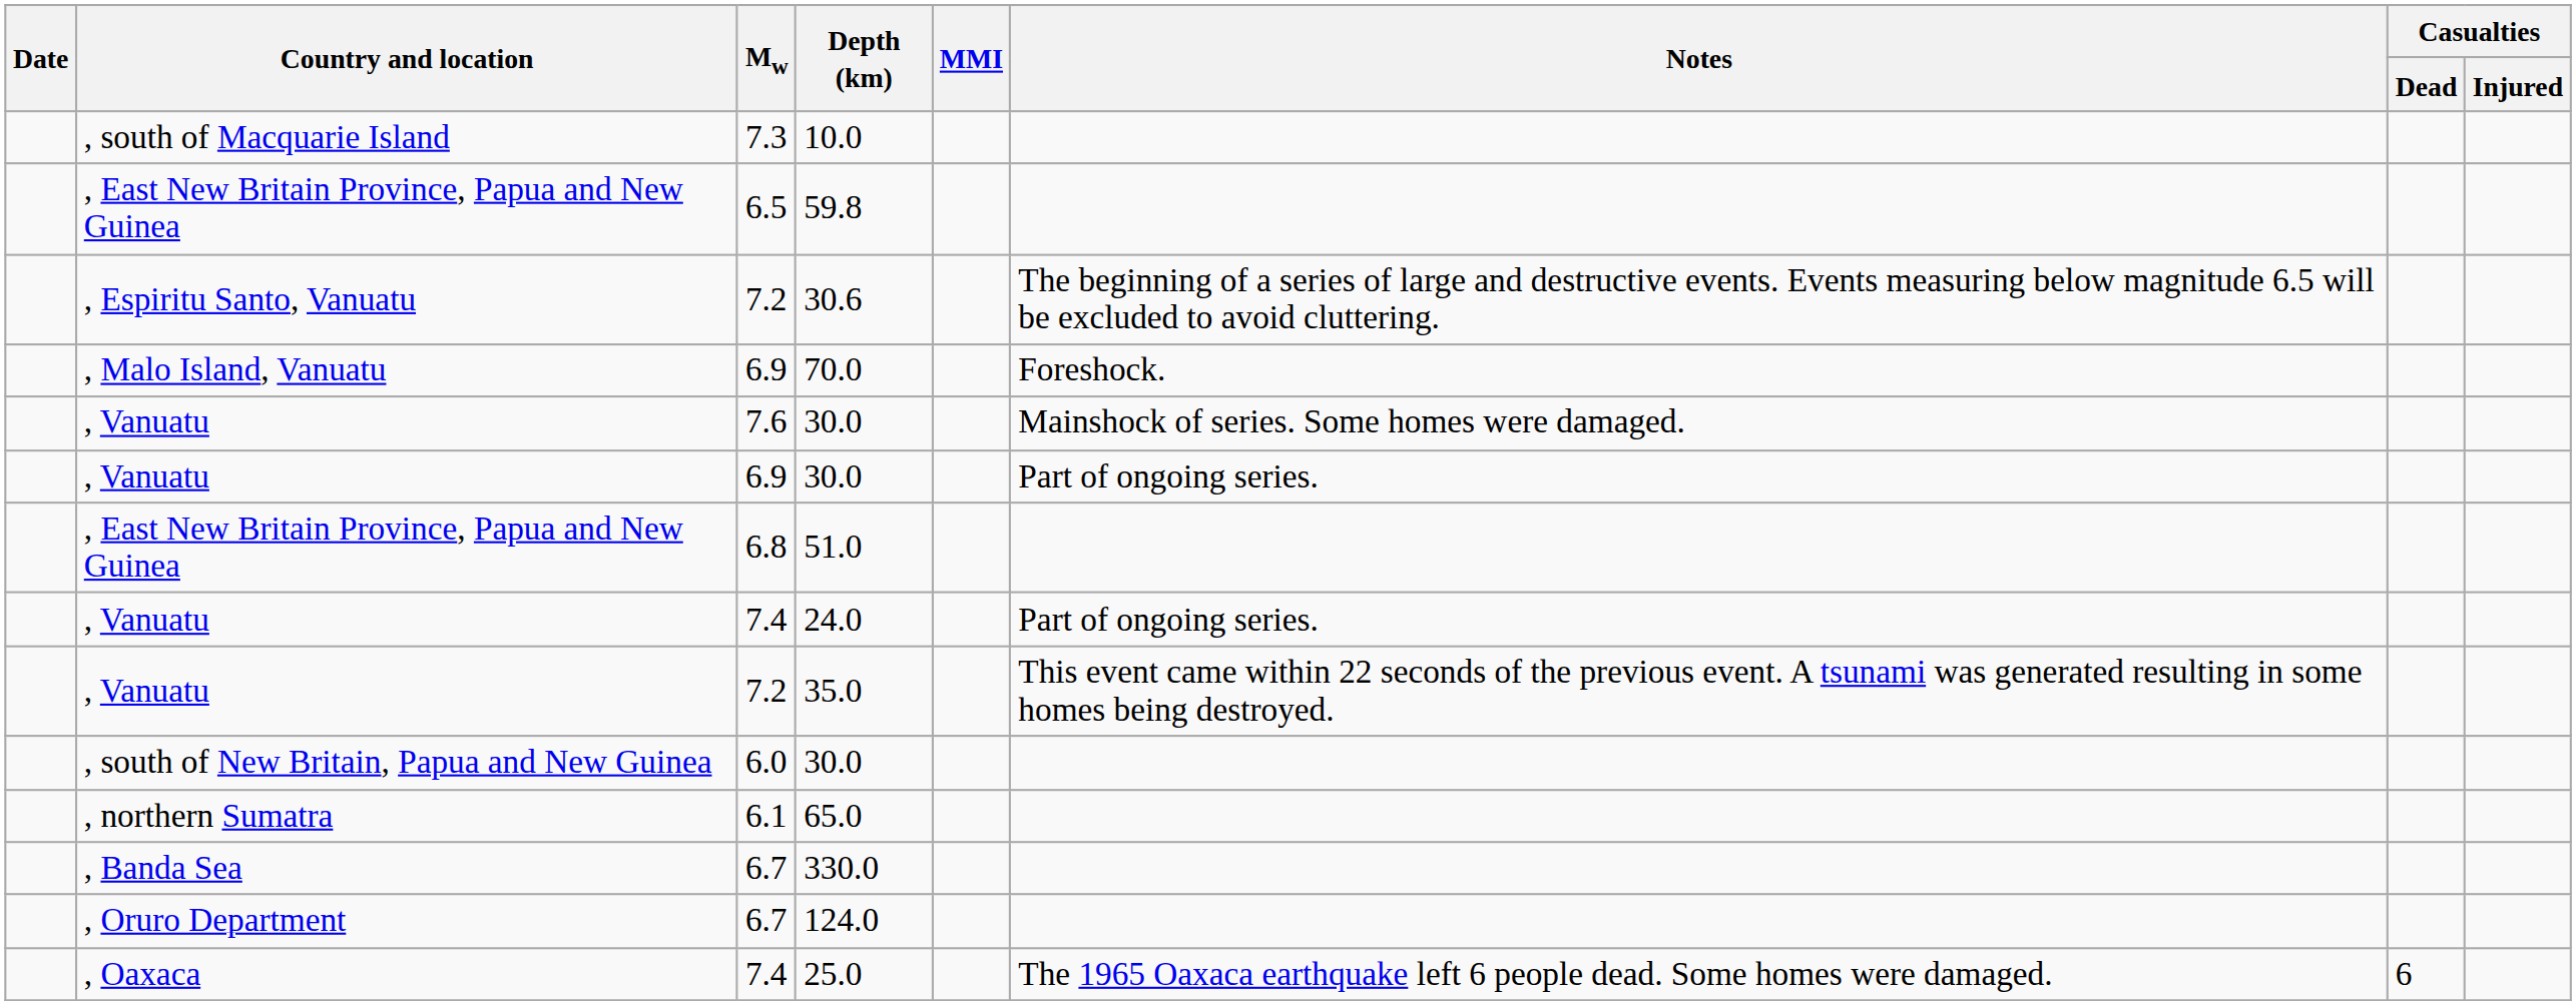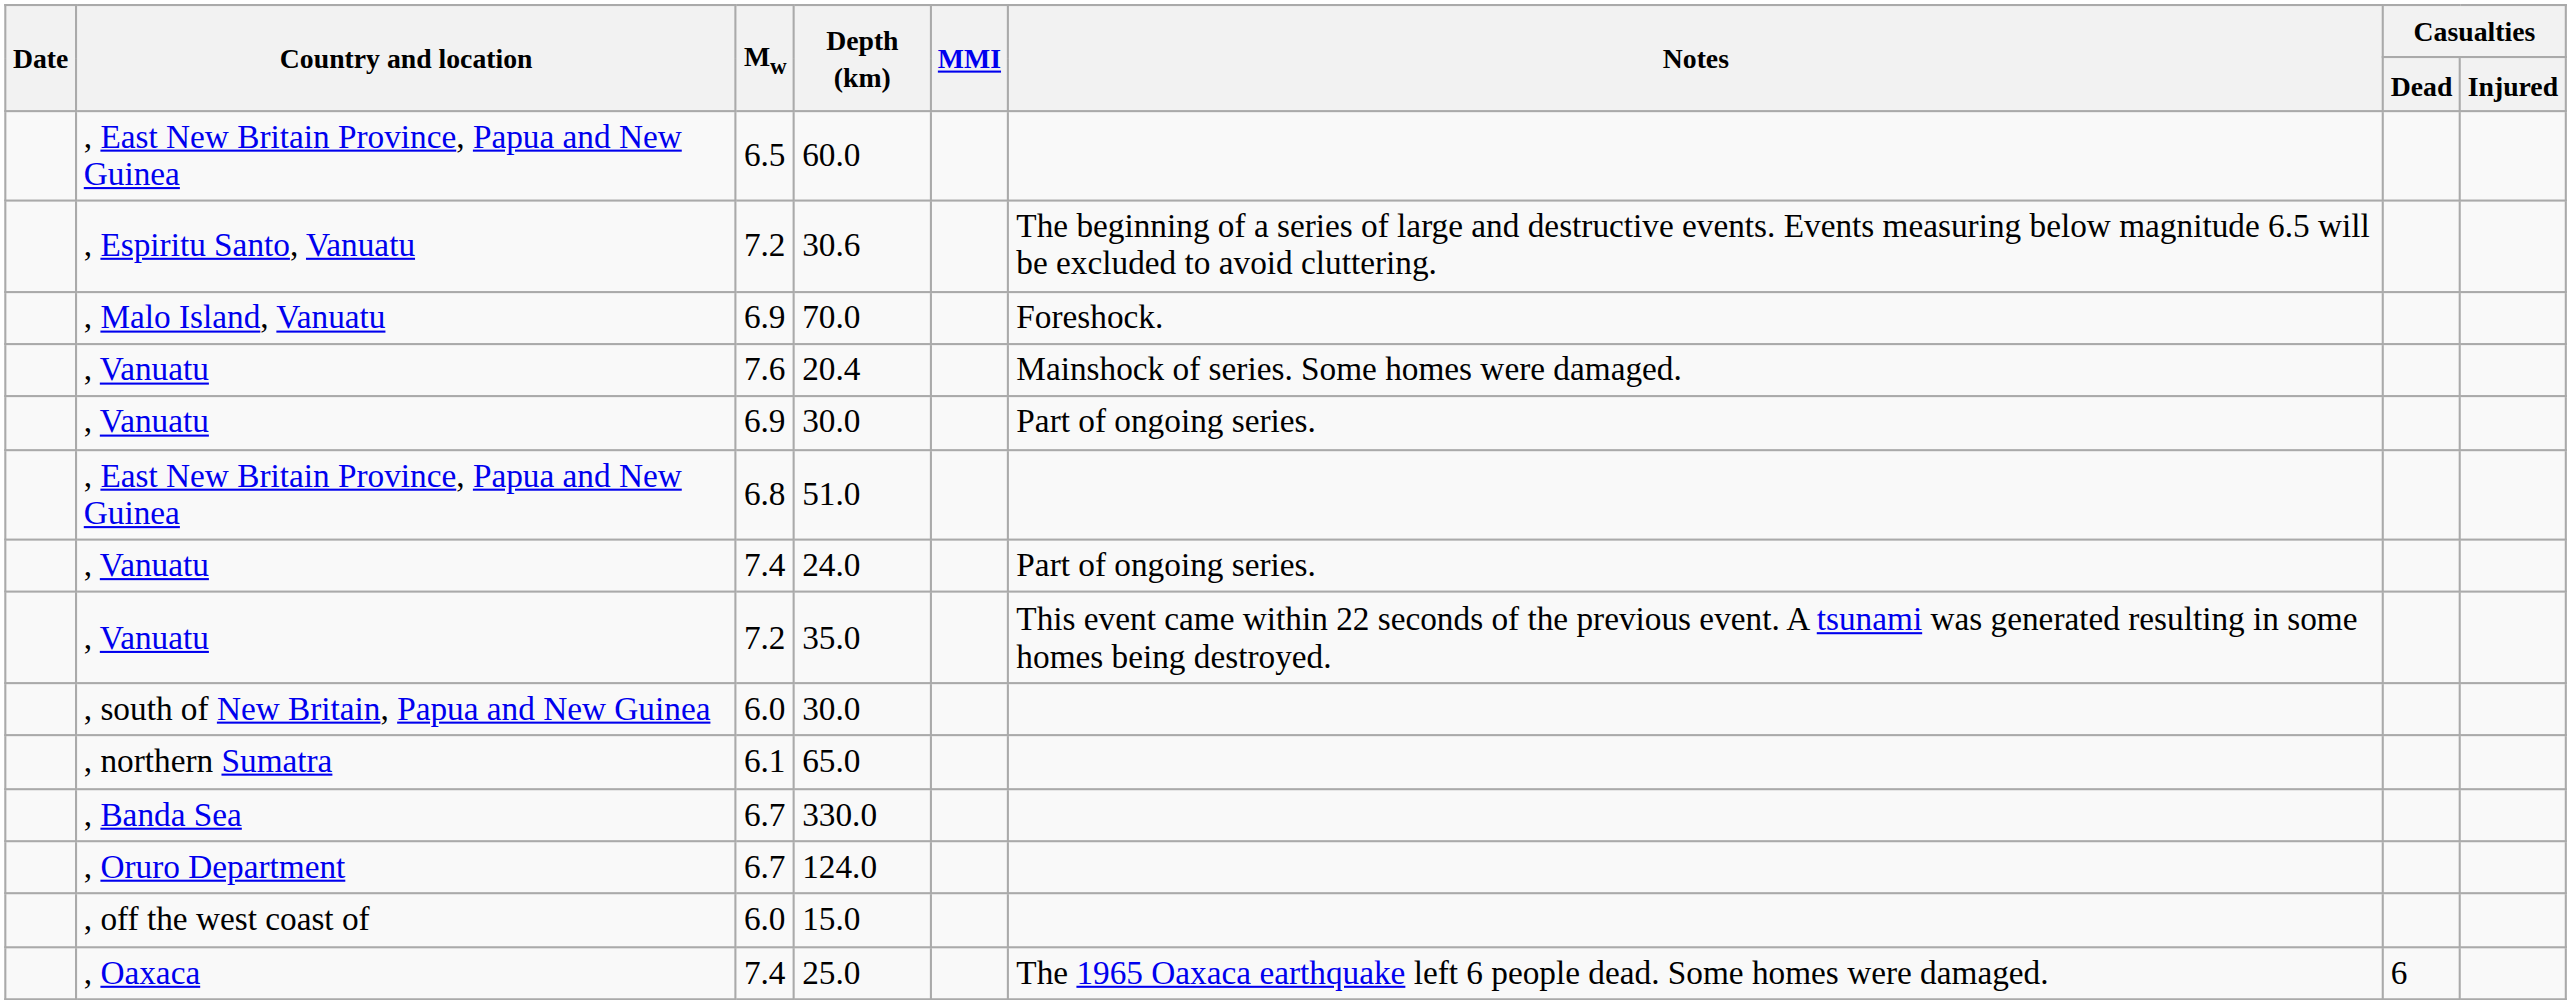- row: , south of Macquarie Island | 7.3 | 10.0
, East New Britain Province, Papua and New Guinea / 6.5 | Depth (km): 59.8 -> 60.0
, Vanuatu / 7.6 | Depth (km): 30.0 -> 20.4
+ row: , off the west coast of | 6.0 | 15.0
